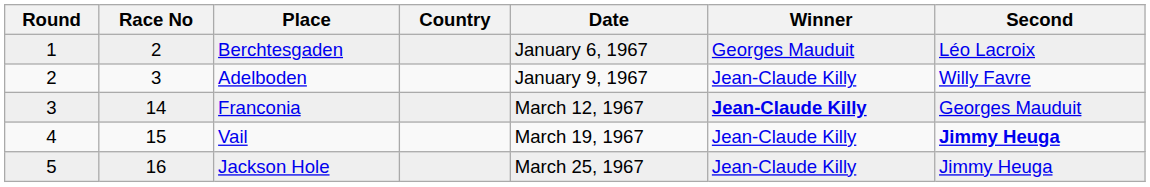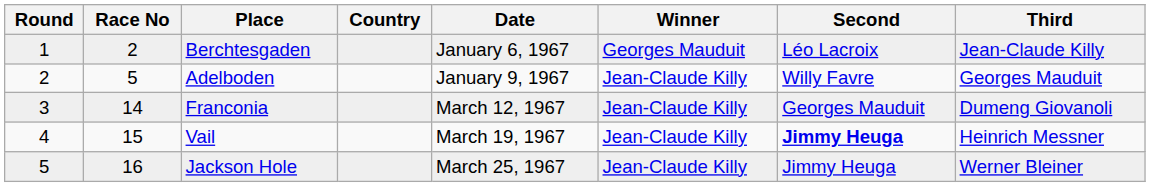+ column: Third | Jean-Claude Killy | Georges Mauduit | Dumeng Giovanoli | Heinrich Messner | Werner Bleiner
Adelboden | Race No: 3 -> 5
Franconia | Winner: bold -> normal
